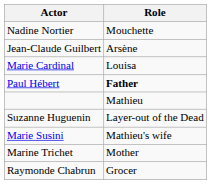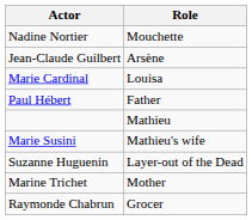Paul Hébert | Role: bold -> normal
rows swapped: Marie Susini <-> Suzanne Huguenin
